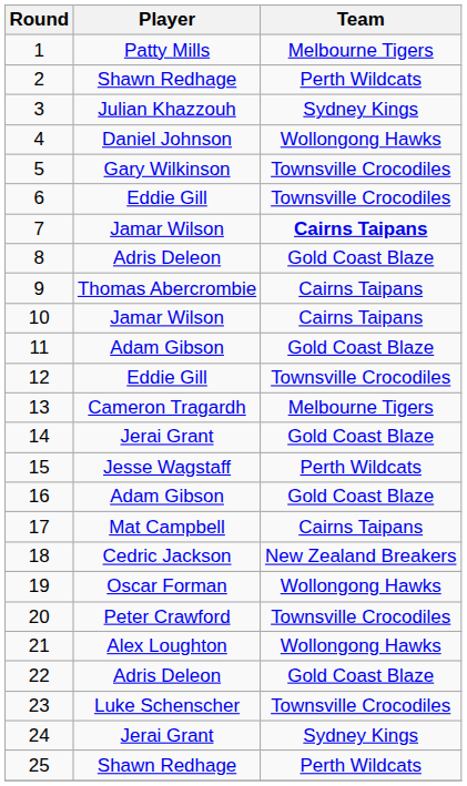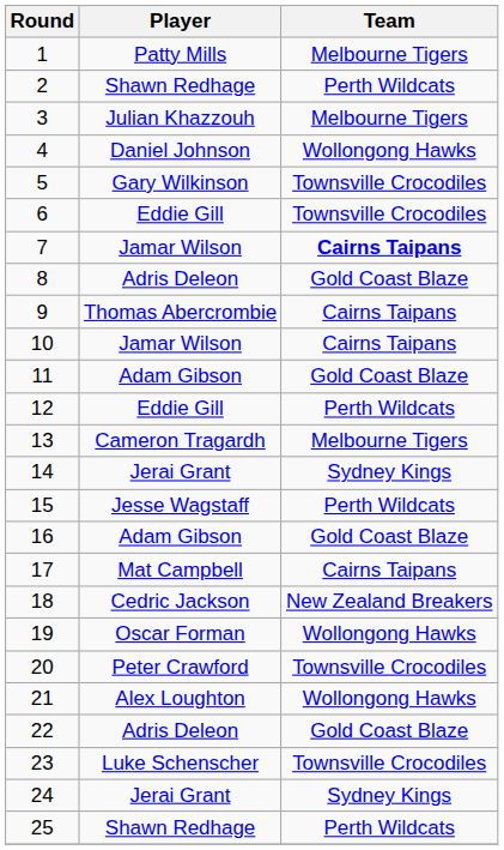3 | Team: Sydney Kings -> Melbourne Tigers
12 | Team: Townsville Crocodiles -> Perth Wildcats
14 | Team: Gold Coast Blaze -> Sydney Kings
